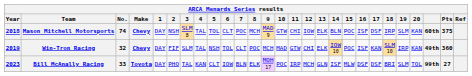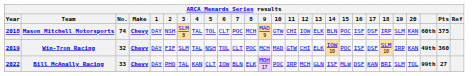Win-Tron Racing | 17: KAN -> DSF
Bill McAnally Racing | Year: 2023 -> 2022
Bill McAnally Racing | Make: Toyota -> Chevy
Bill McAnally Racing | 17: DSF -> KAN
